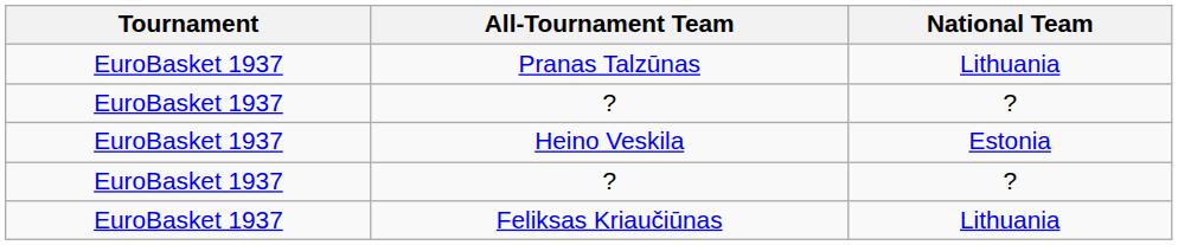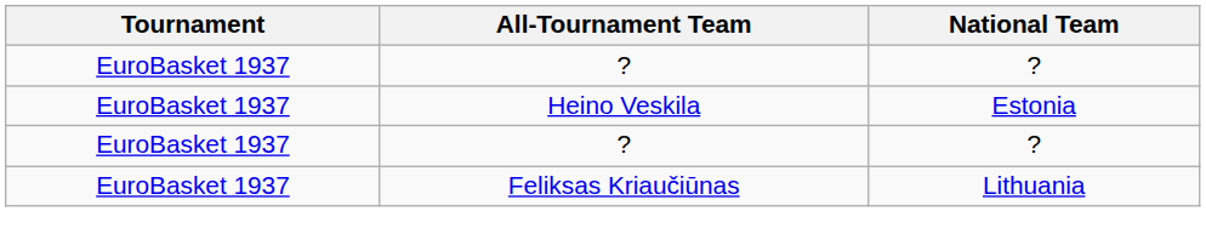- row: EuroBasket 1937 | Pranas Talzūnas | Lithuania
